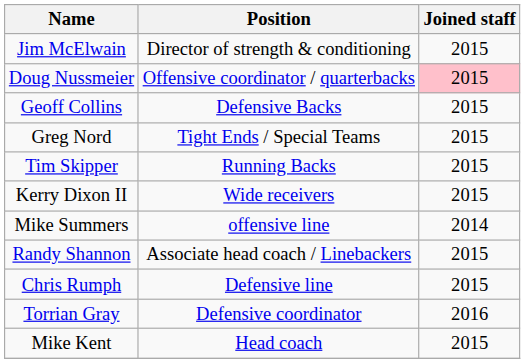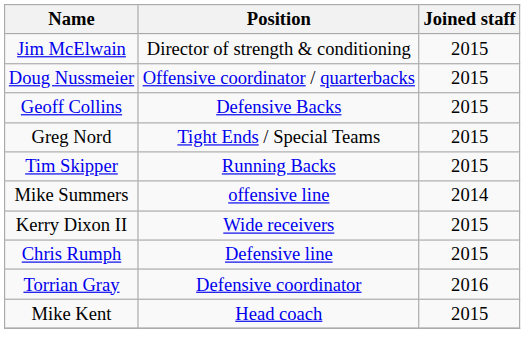Doug Nussmeier | Joined staff: pink background -> no background
rows swapped: Kerry Dixon II <-> Mike Summers
- row: Randy Shannon | Associate head coach / Linebackers | 2015
